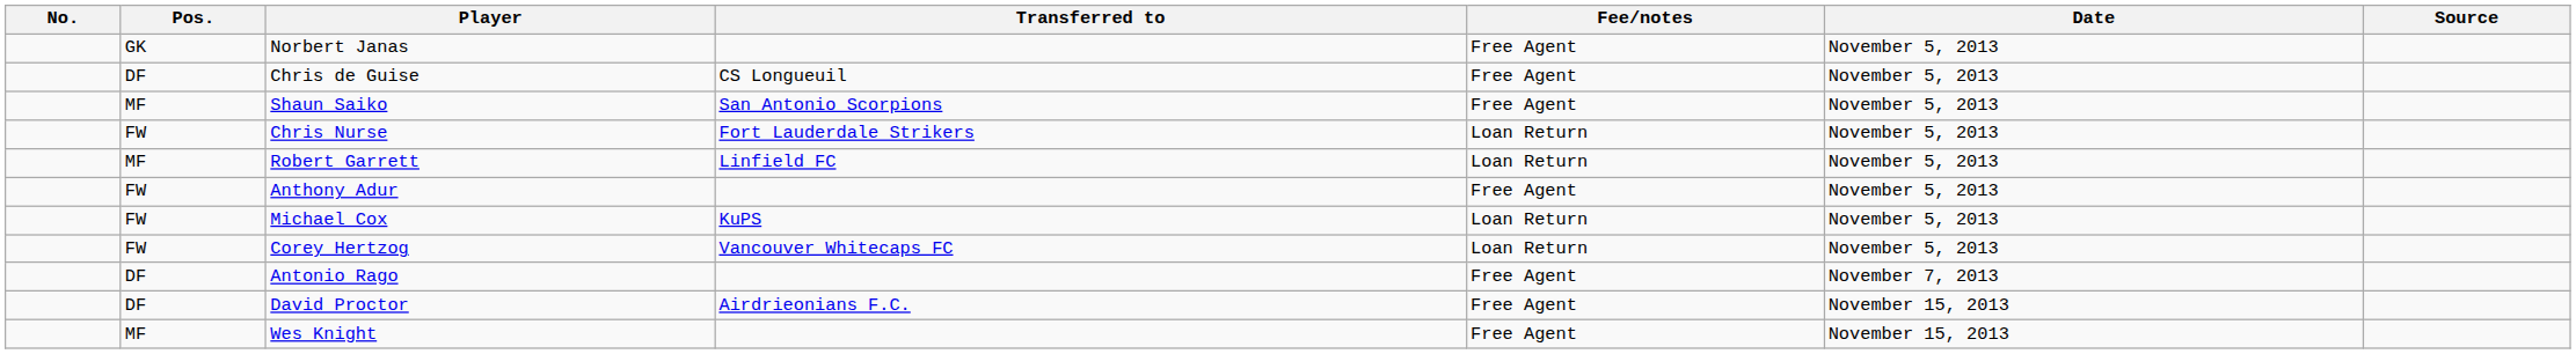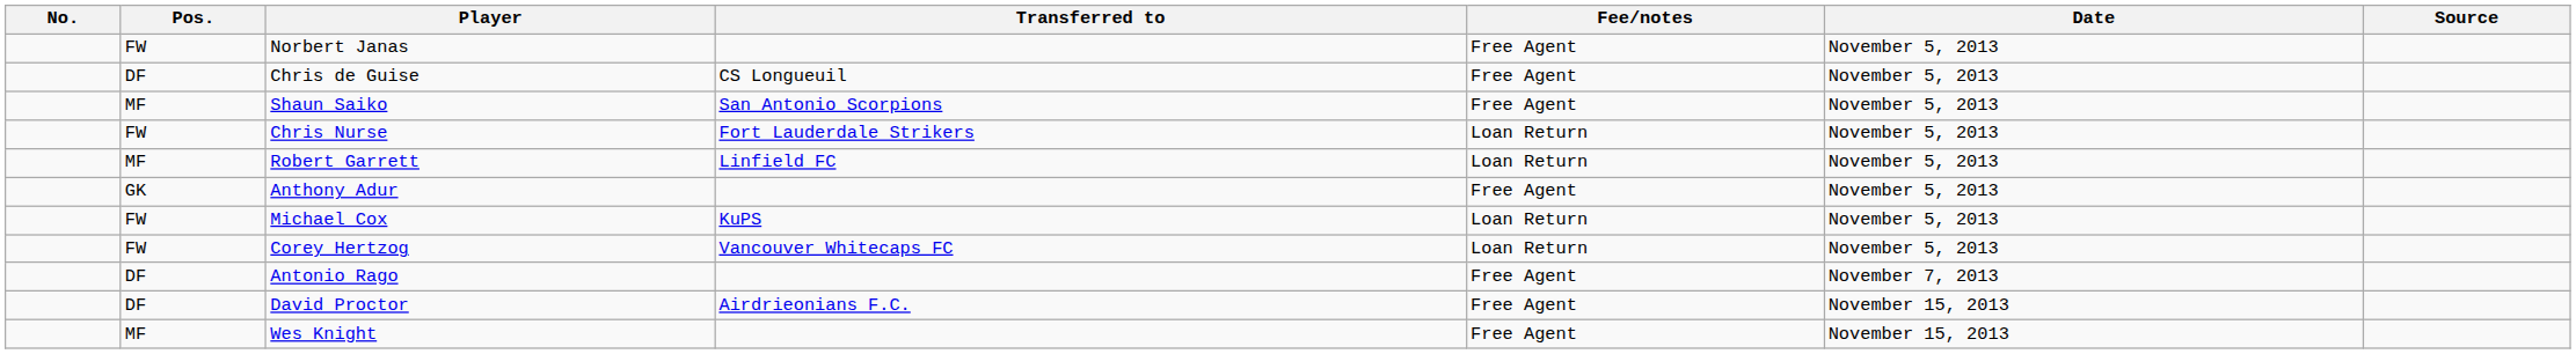Norbert Janas | Pos.: GK -> FW
Anthony Adur | Pos.: FW -> GK
